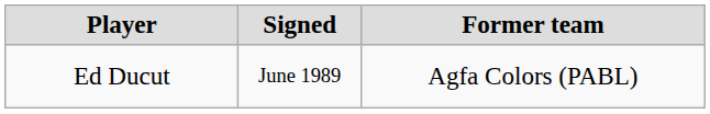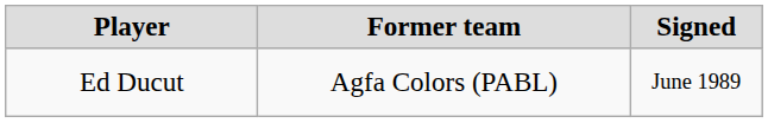columns swapped: Signed <-> Former team
